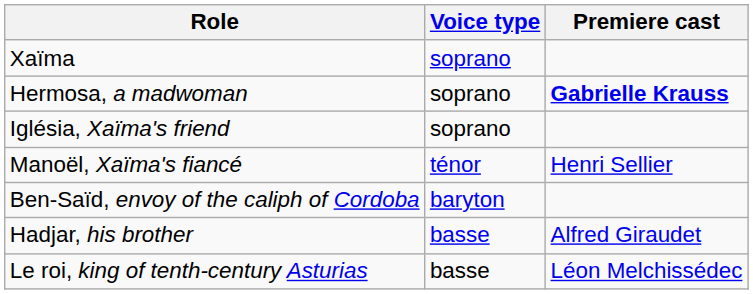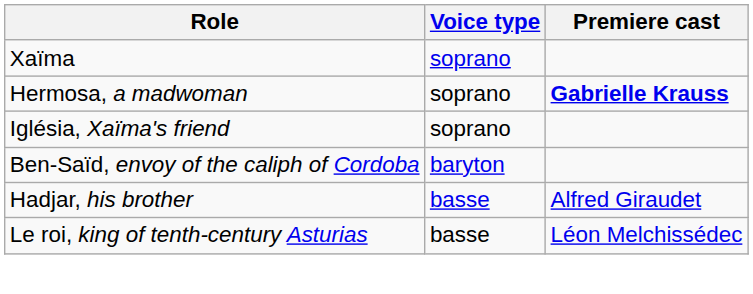- row: Manoël, Xaïma's fiancé | ténor | Henri Sellier
